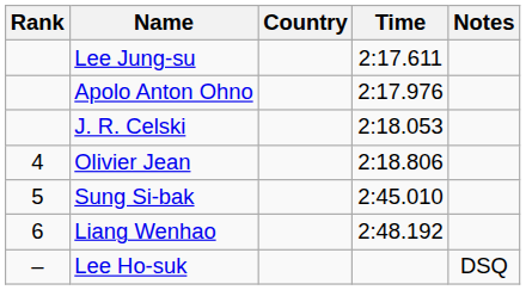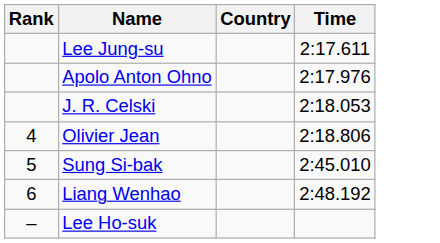- column: Notes | DSQ
